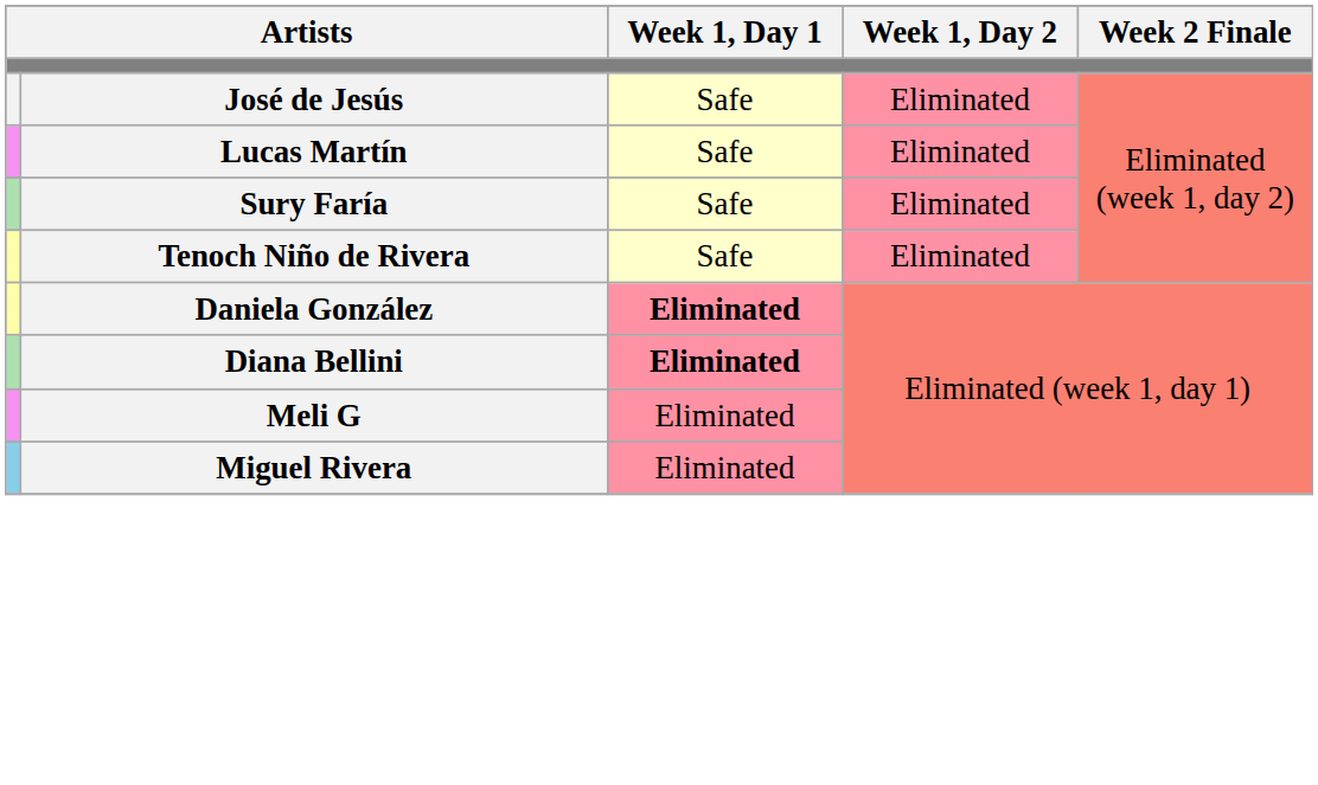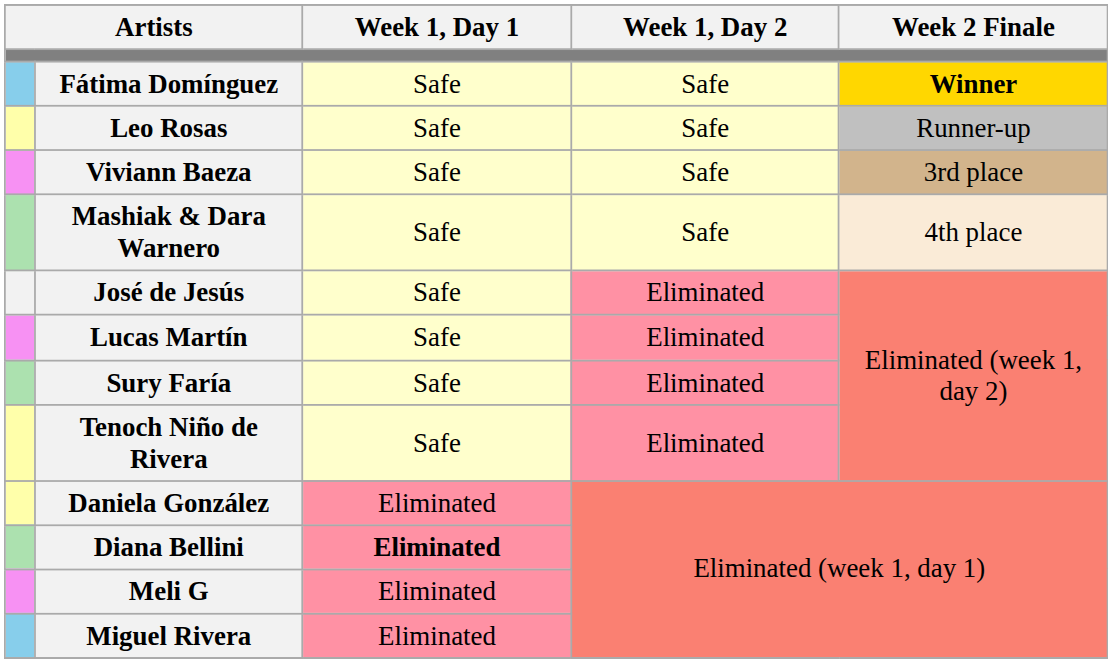+ row: Fátima Domínguez | Safe | Safe | Winner
+ row: Leo Rosas | Safe | Safe | Runner-up
+ row: Viviann Baeza | Safe | Safe | 3rd place
+ row: Mashiak & Dara Warnero | Safe | Safe | 4th place
Daniela González | Week 1, Day 1: bold -> normal
